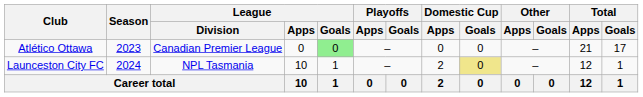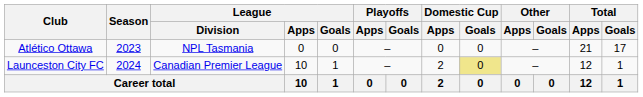Atlético Ottawa | League / Division: Canadian Premier League -> NPL Tasmania
Atlético Ottawa | League / Goals: lightgreen background -> no background
Launceston City FC | League / Division: NPL Tasmania -> Canadian Premier League
